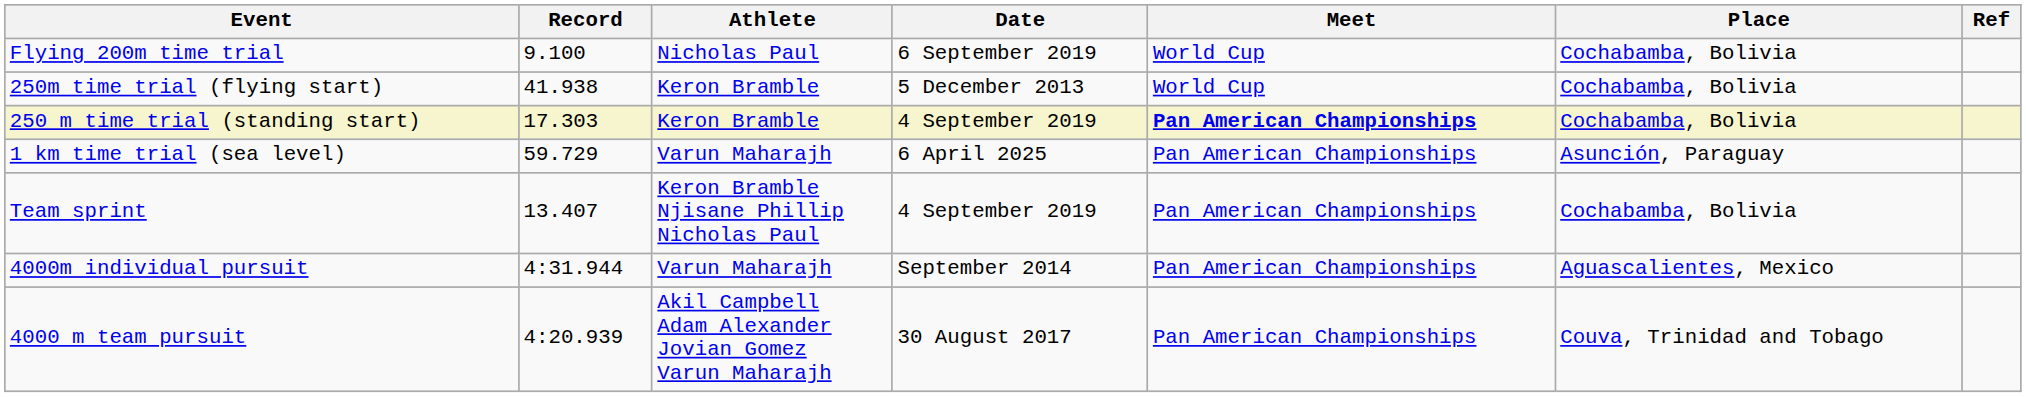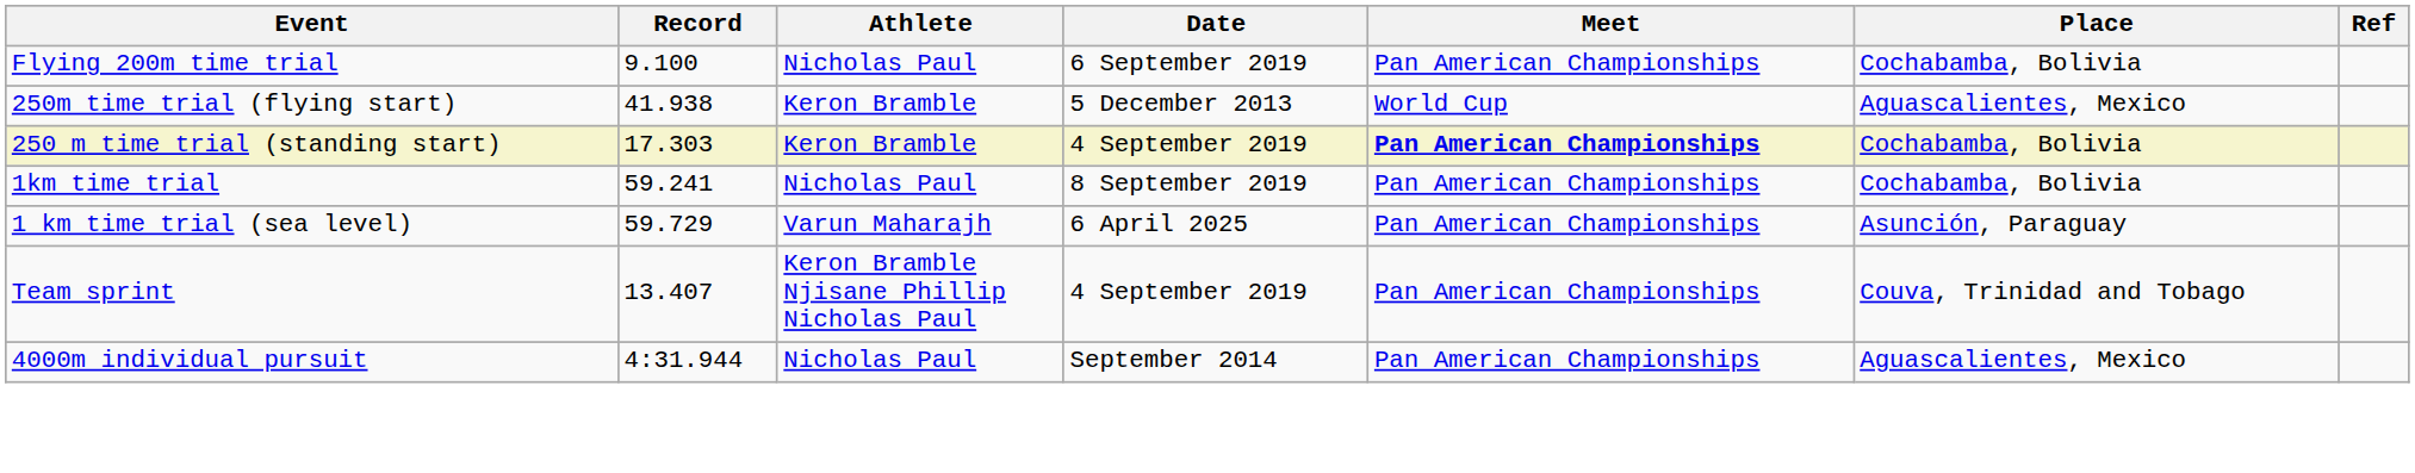Flying 200m time trial | Meet: World Cup -> Pan American Championships
250m time trial (flying start) | Place: Cochabamba, Bolivia -> Aguascalientes, Mexico
+ row: 1km time trial | 59.241 | Nicholas Paul | 8 September 2019 | Pan American Championships | Cochabamba, Bolivia
Team sprint | Place: Cochabamba, Bolivia -> Couva, Trinidad and Tobago
4000m individual pursuit | Athlete: Varun Maharajh -> Nicholas Paul
- row: 4000 m team pursuit | 4:20.939 | Akil Campbell Adam Alexander Jovian Gomez Varun Maharajh | 30 August 2017 | Pan American Championships | Couva, Trinidad and Tobago
